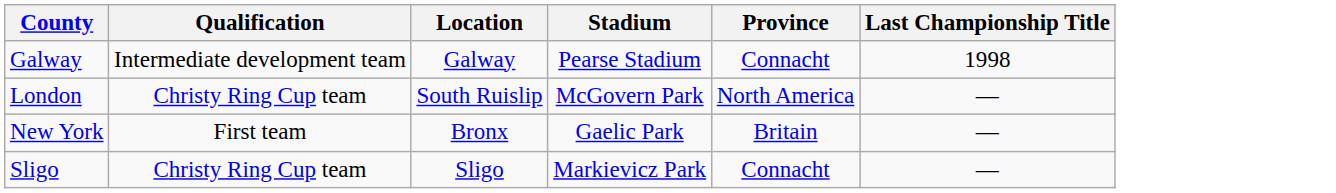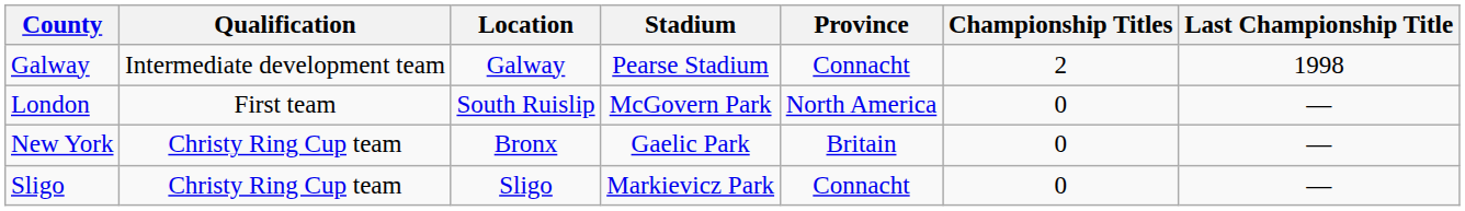+ column: Championship Titles | 2 | 0 | 0 | 0
London | Qualification: Christy Ring Cup team -> First team
New York | Qualification: First team -> Christy Ring Cup team
